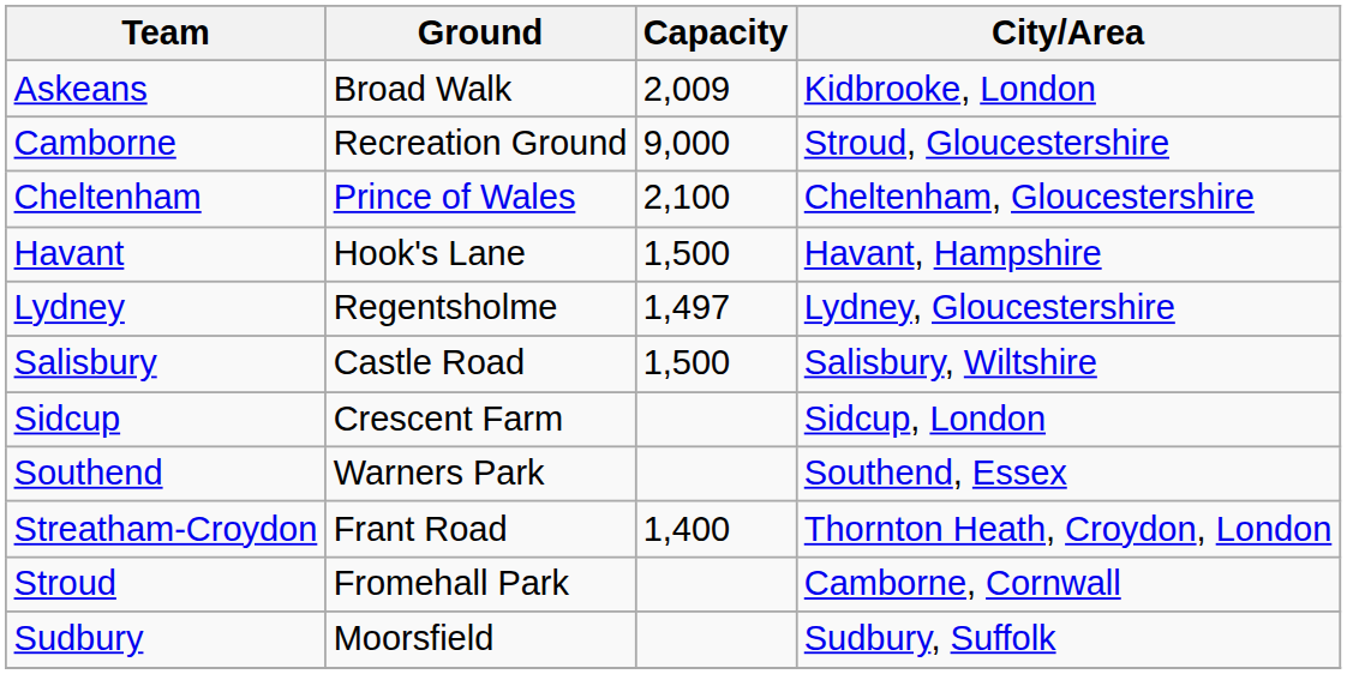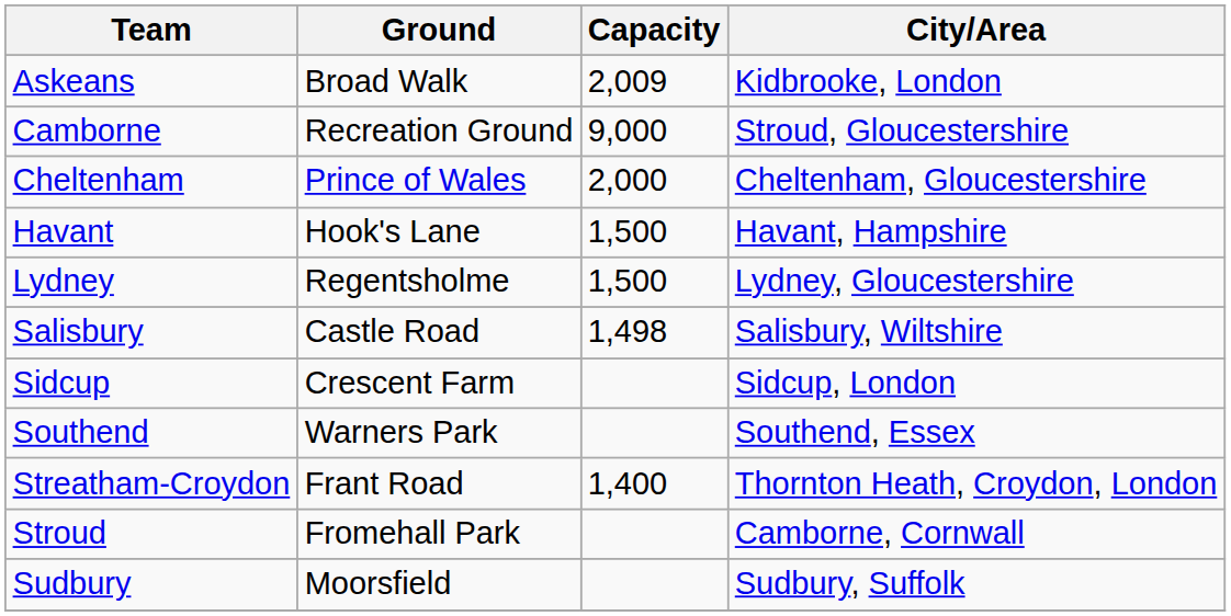Cheltenham | Capacity: 2,100 -> 2,000
Lydney | Capacity: 1,497 -> 1,500
Salisbury | Capacity: 1,500 -> 1,498
